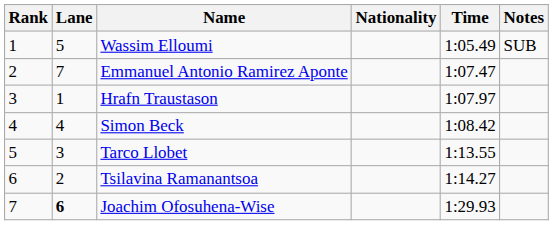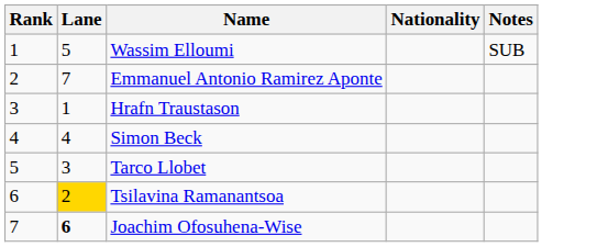- column: Time | 1:05.49 | 1:07.47 | 1:07.97 | 1:08.42 | 1:13.55 | 1:14.27 | 1:29.93
Tsilavina Ramanantsoa | Lane: no background -> gold background
